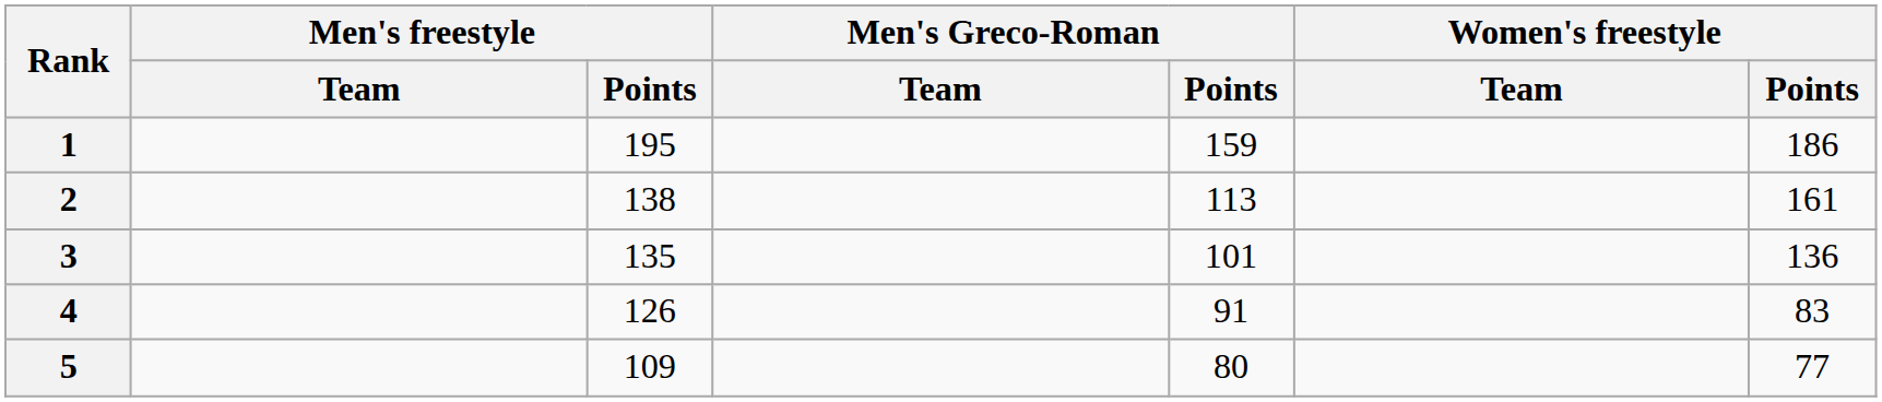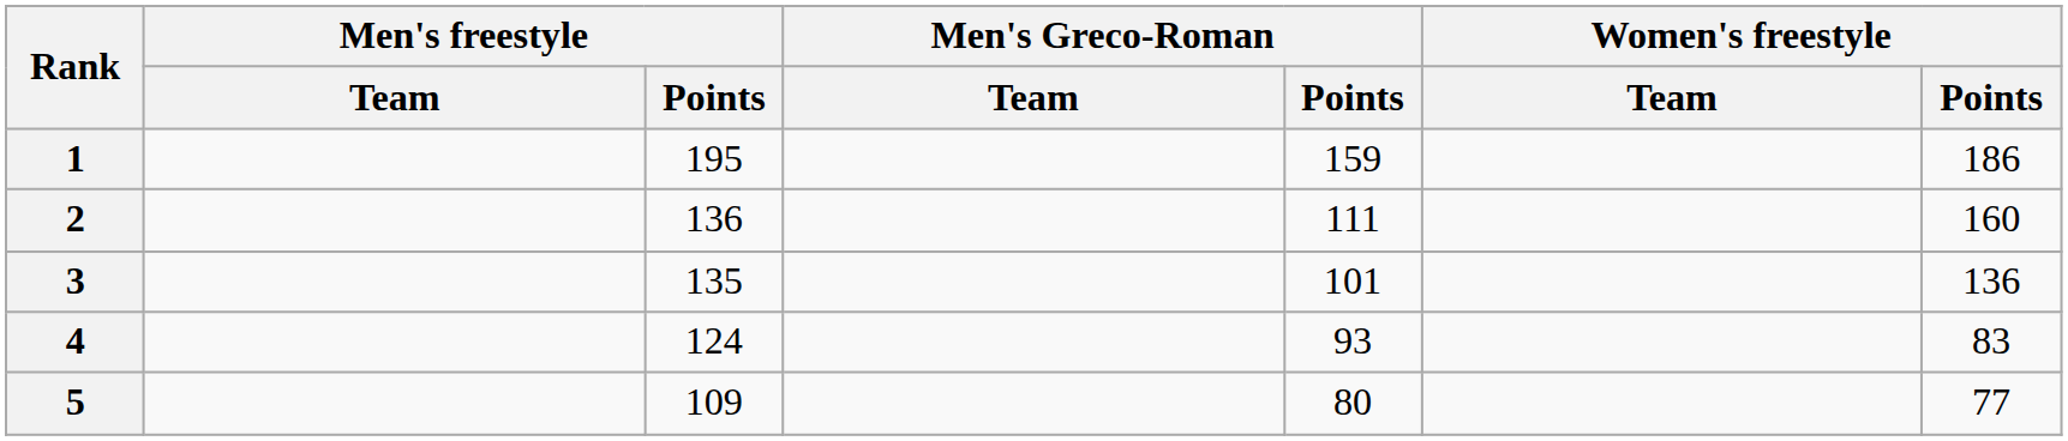2 | Men's freestyle / Points: 138 -> 136
2 | Men's Greco-Roman / Points: 113 -> 111
2 | Women's freestyle / Points: 161 -> 160
4 | Men's freestyle / Points: 126 -> 124
4 | Men's Greco-Roman / Points: 91 -> 93
